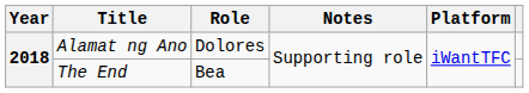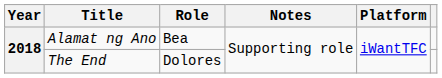Alamat ng Ano | Role: Dolores -> Bea
The End | Role: Bea -> Dolores
